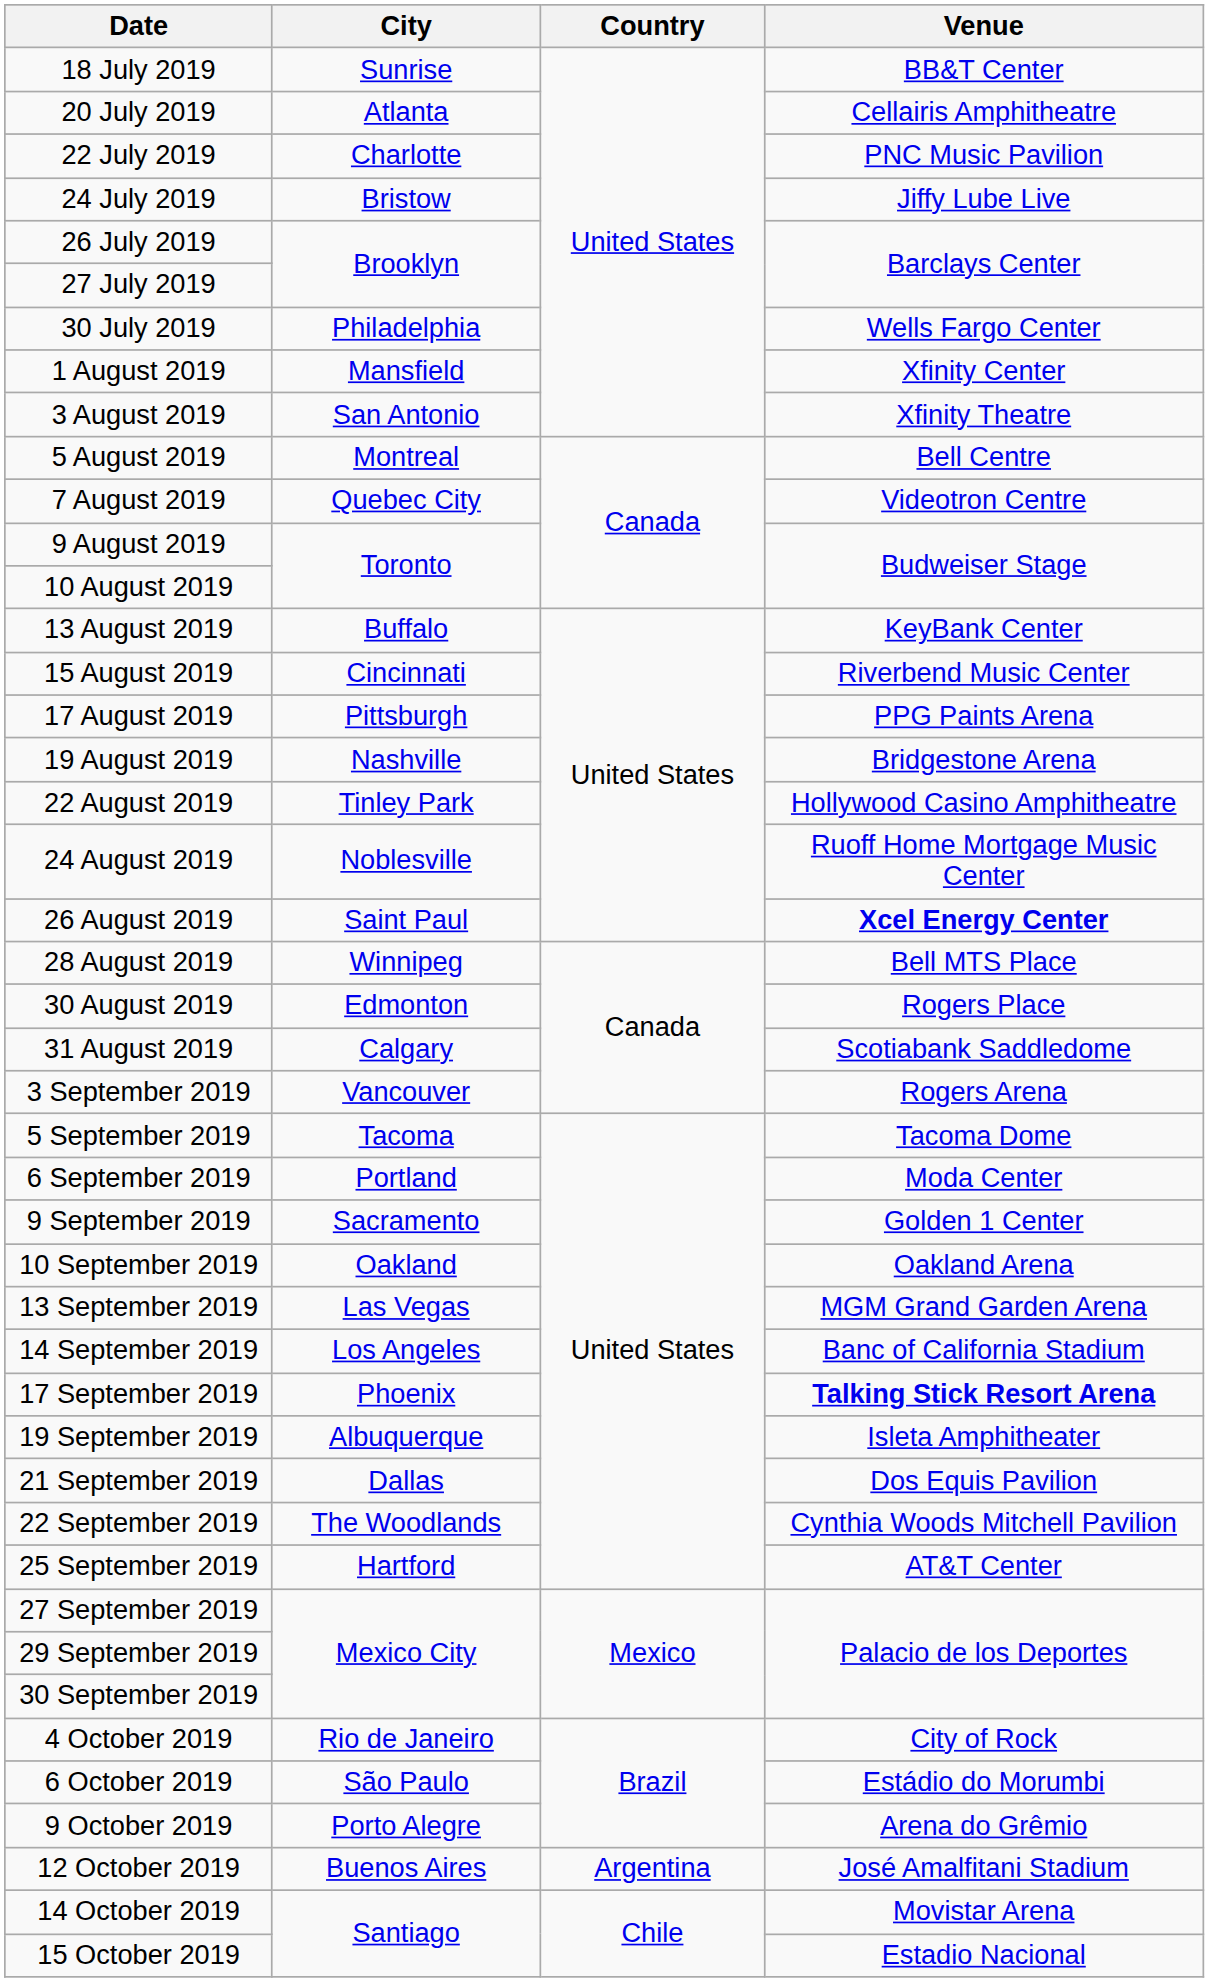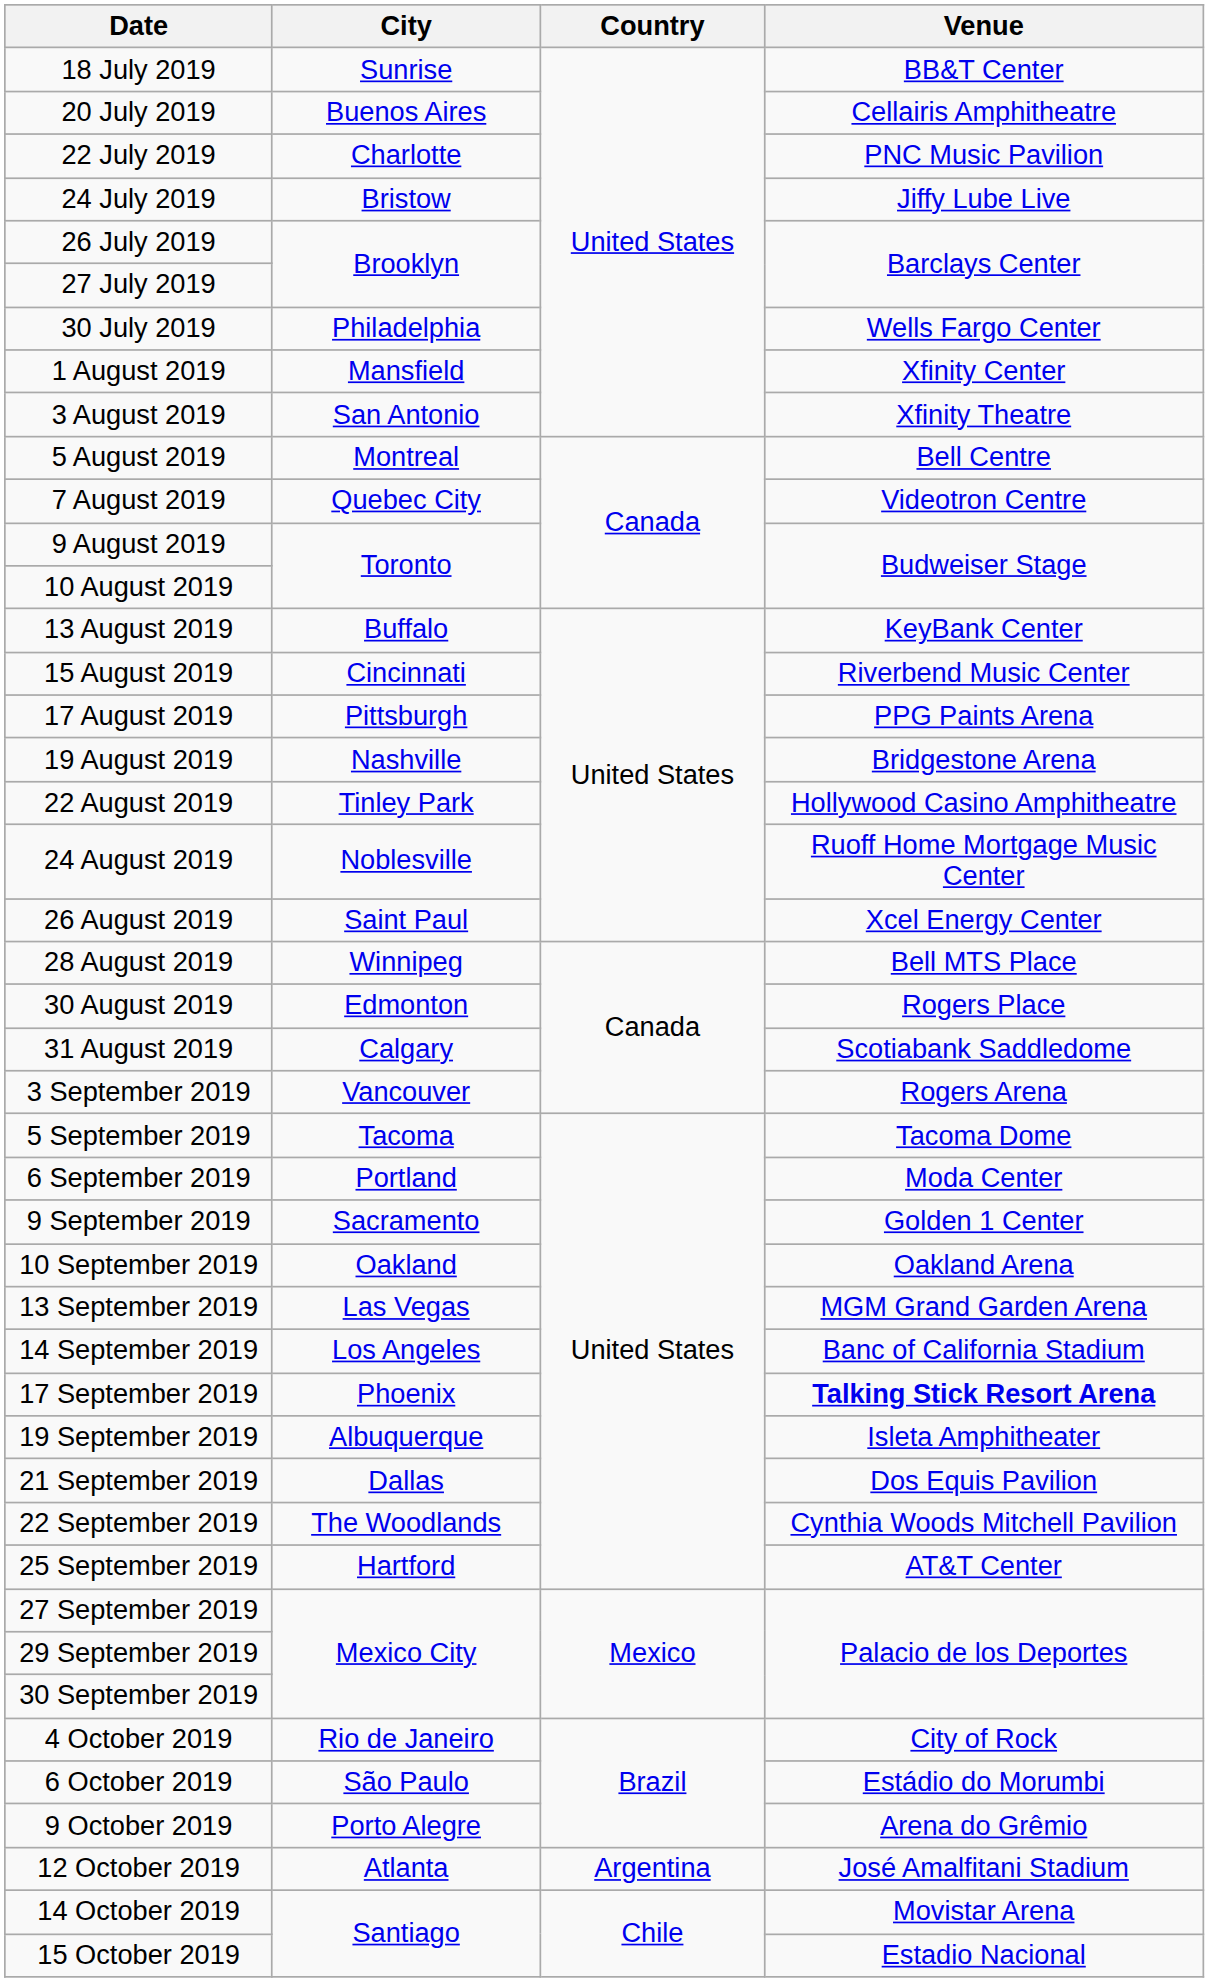20 July 2019 | City: Atlanta -> Buenos Aires
26 August 2019 | Venue: bold -> normal
12 October 2019 | City: Buenos Aires -> Atlanta
